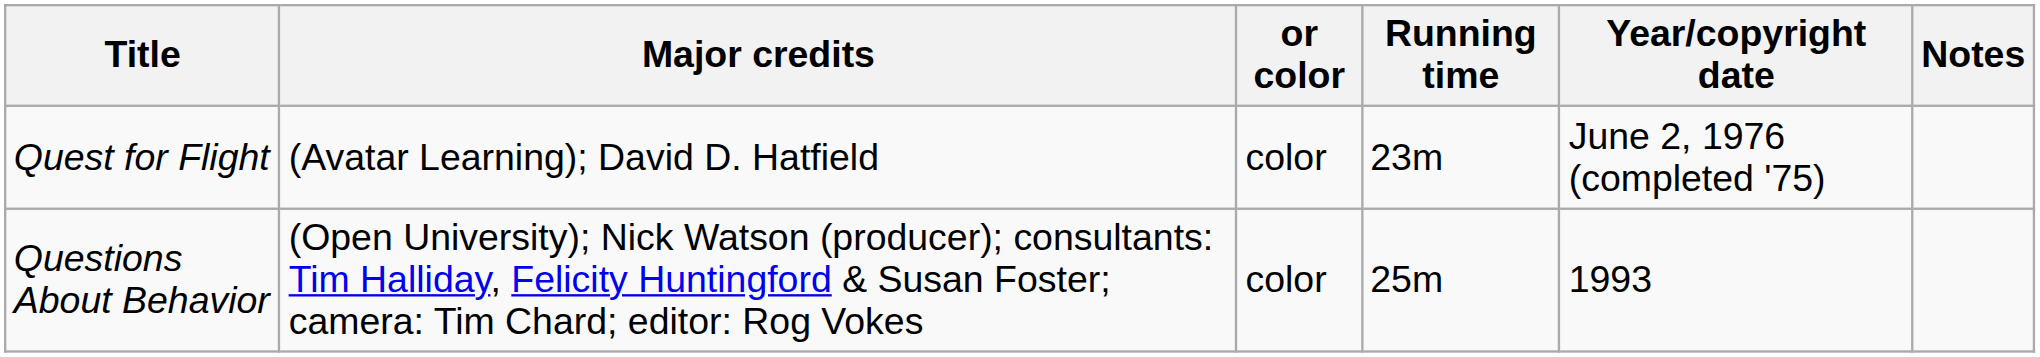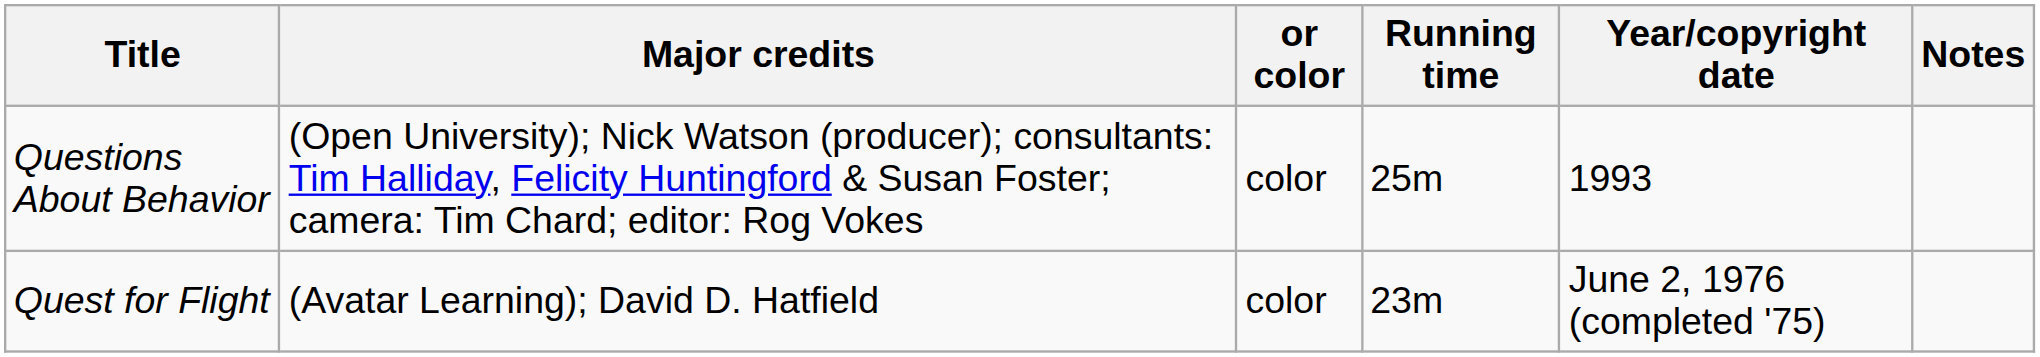rows swapped: Quest for Flight <-> Questions About Behavior
